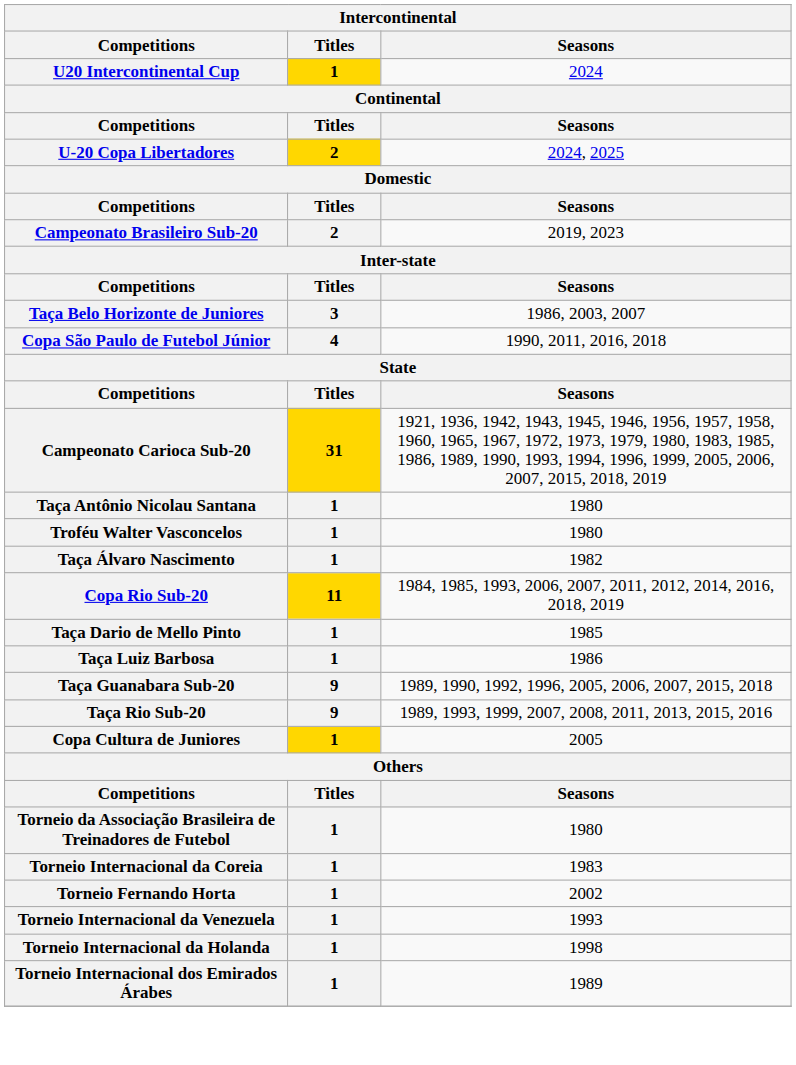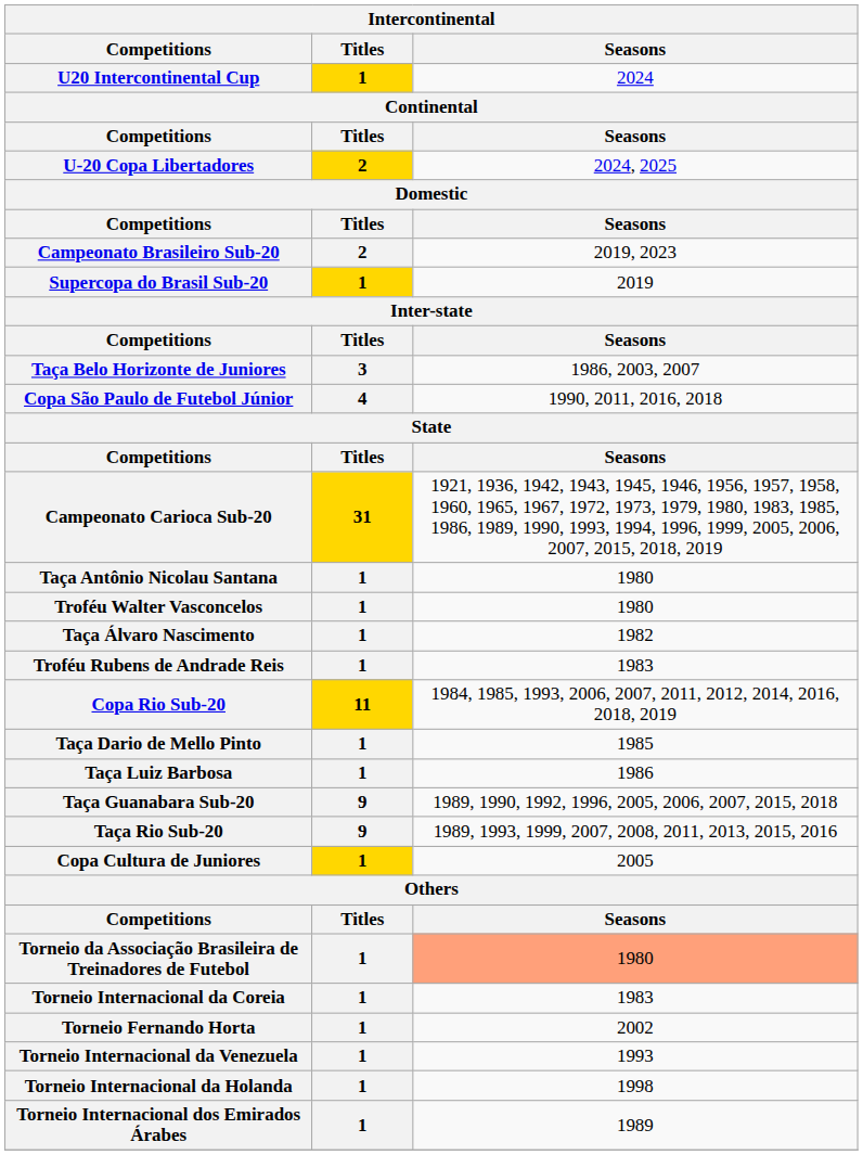+ row: Supercopa do Brasil Sub-20 | 1 | 2019
+ row: Troféu Rubens de Andrade Reis | 1 | 1983
Torneio da Associação Brasileira de Treinadores de Futebol | Seasons: no background -> lightsalmon background
